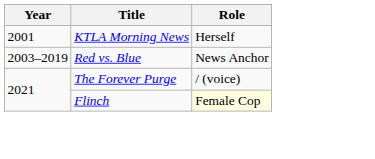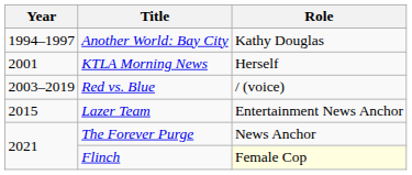+ row: 1994–1997 | Another World: Bay City | Kathy Douglas
Red vs. Blue | Role: News Anchor -> / (voice)
+ row: 2015 | Lazer Team | Entertainment News Anchor
The Forever Purge | Role: / (voice) -> News Anchor
